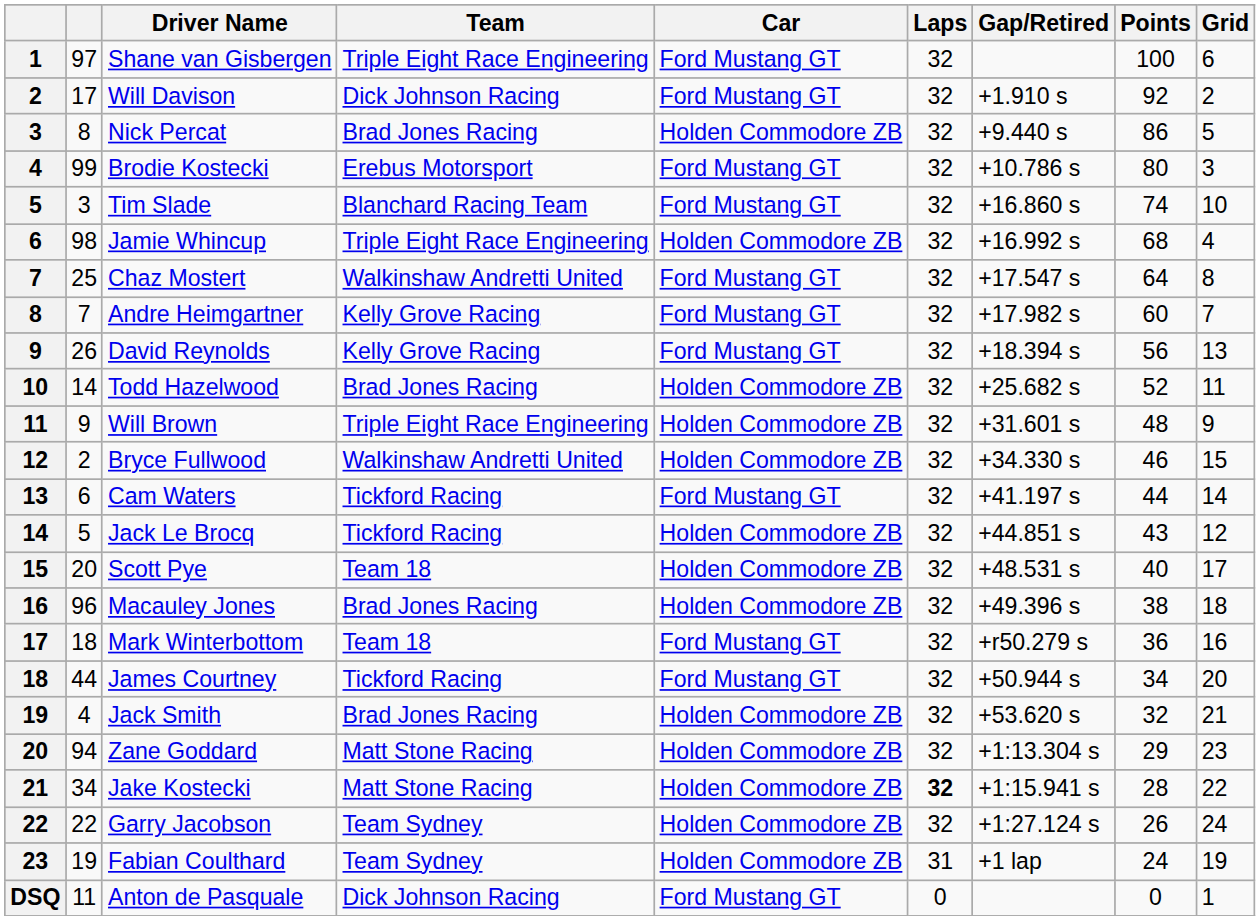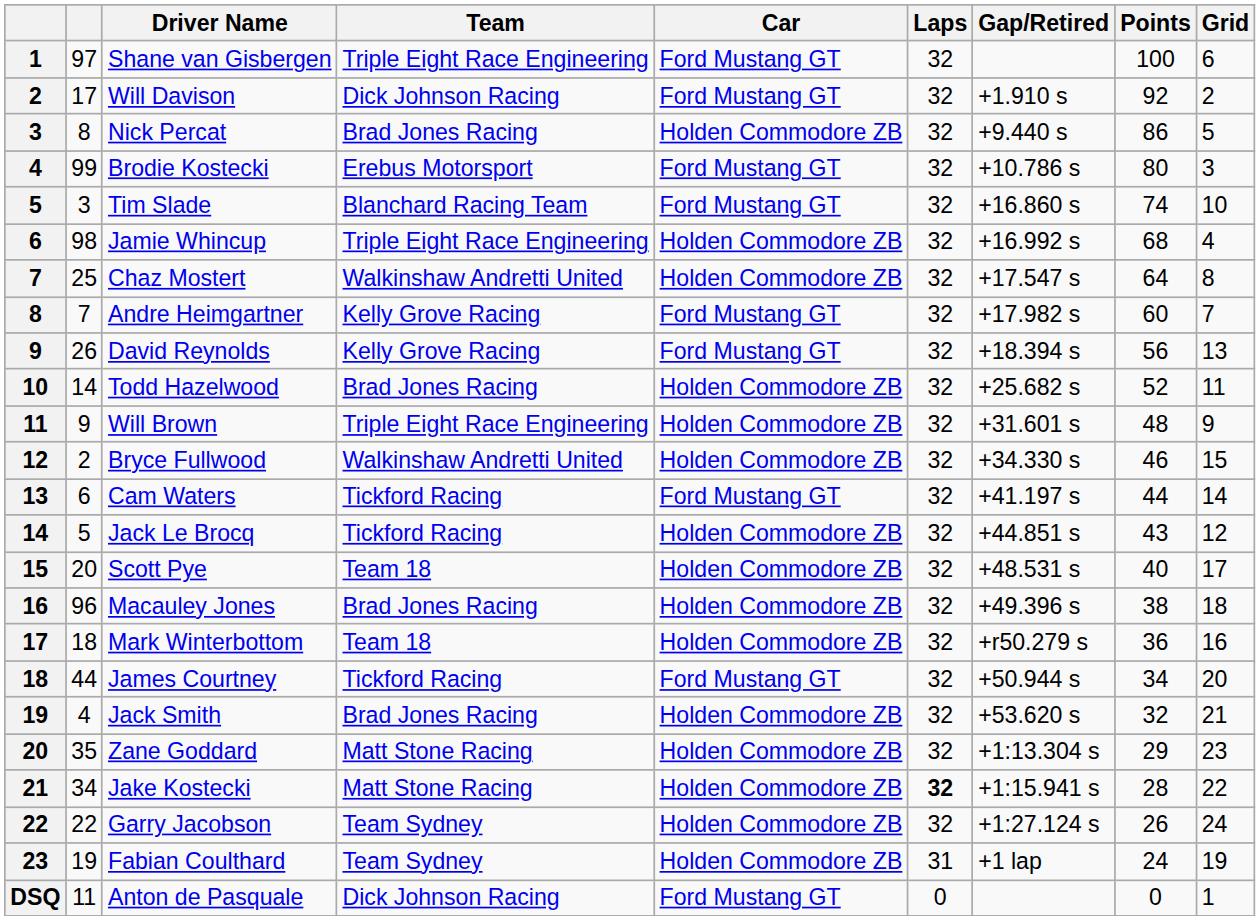Chaz Mostert | Car: Ford Mustang GT -> Holden Commodore ZB
Mark Winterbottom | Car: Ford Mustang GT -> Holden Commodore ZB
Zane Goddard | column 2: 94 -> 35
